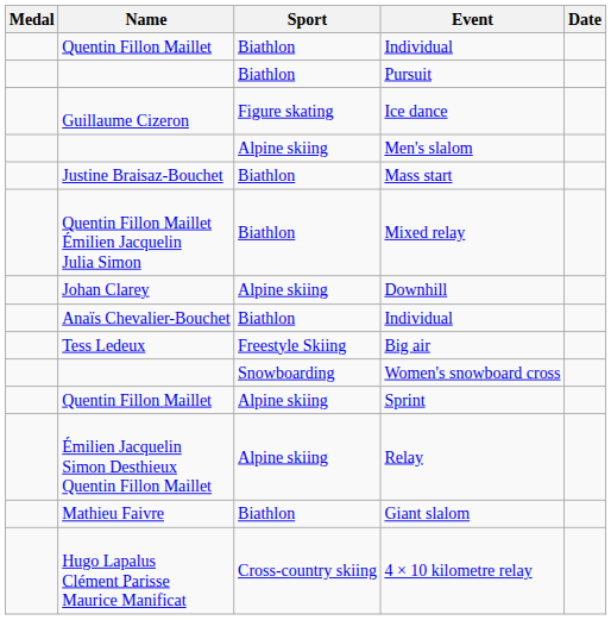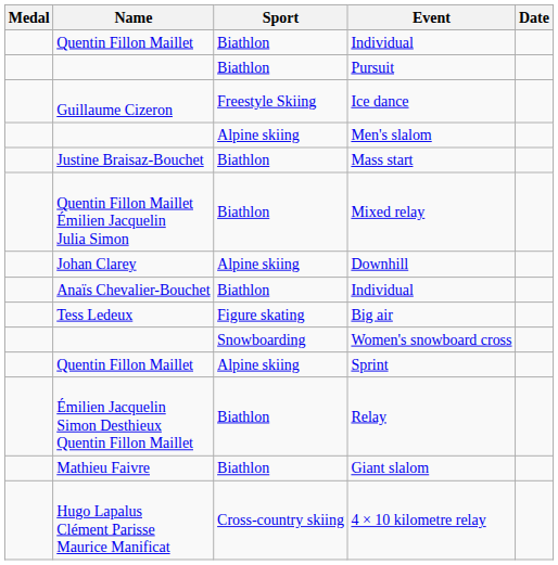Ice dance | Sport: Figure skating -> Freestyle Skiing
Big air | Sport: Freestyle Skiing -> Figure skating
Relay | Sport: Alpine skiing -> Biathlon
